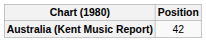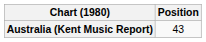Australia (Kent Music Report) | Position: 42 -> 43
